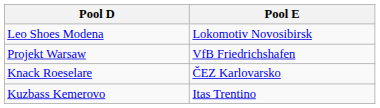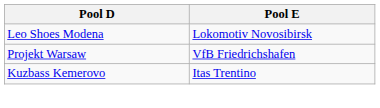- row: Knack Roeselare | ČEZ Karlovarsko
